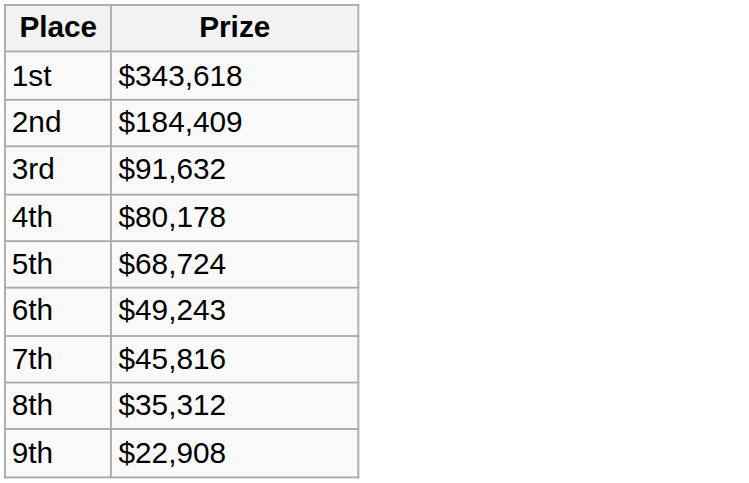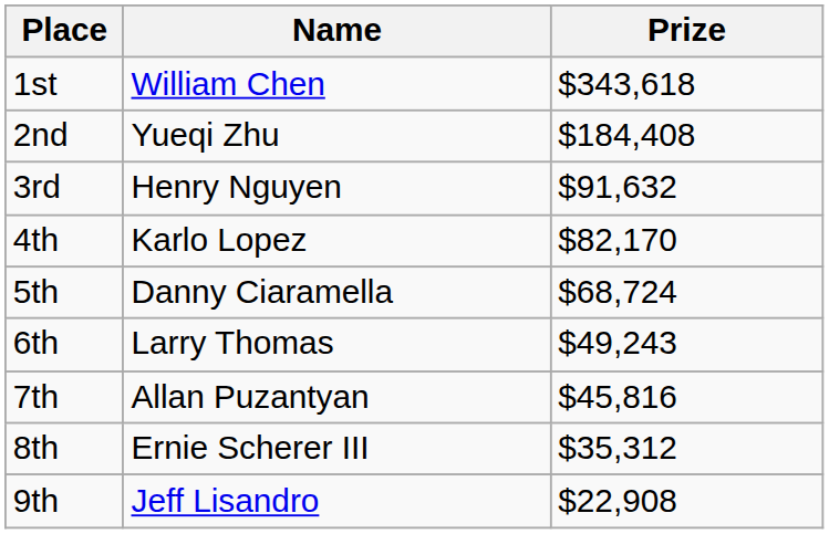+ column: Name | William Chen | Yueqi Zhu | Henry Nguyen | Karlo Lopez | Danny Ciaramella | Larry Thomas | Allan Puzantyan | Ernie Scherer III | Jeff Lisandro
2nd | Prize: $184,409 -> $184,408
4th | Prize: $80,178 -> $82,170
